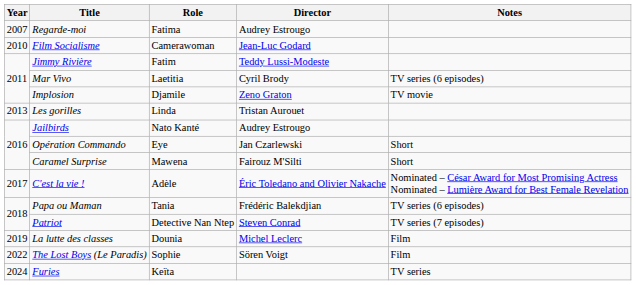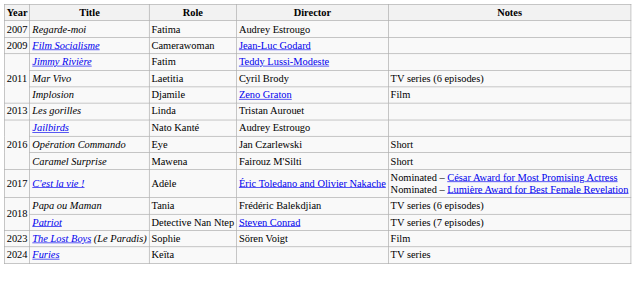Film Socialisme | Year: 2010 -> 2009
Implosion | Notes: TV movie -> Film
- row: 2019 | La lutte des classes | Dounia | Michel Leclerc | Film
The Lost Boys (Le Paradis) | Year: 2022 -> 2023
